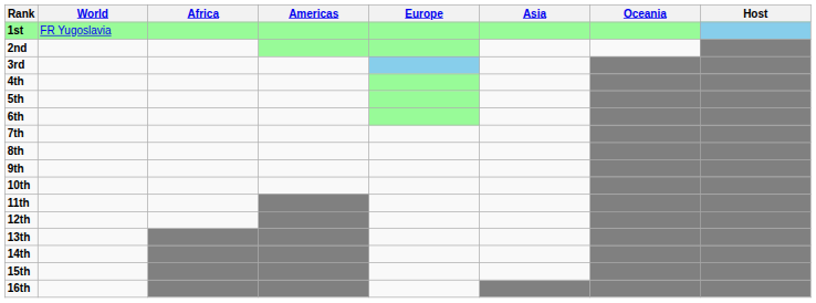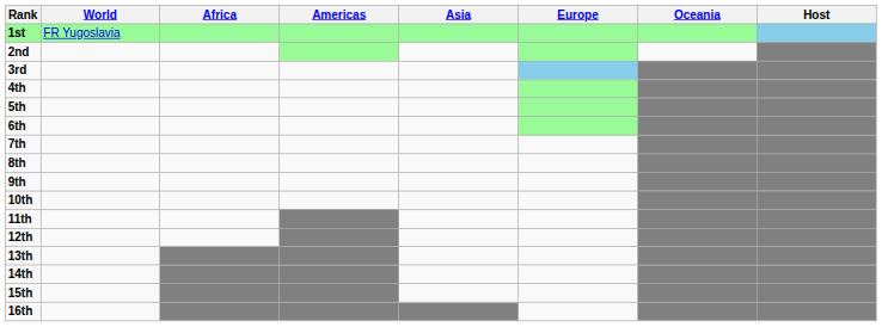columns swapped: Asia <-> Europe
